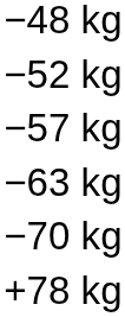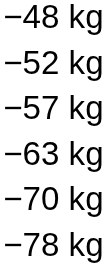+ row: −78 kg
- row: +78 kg
